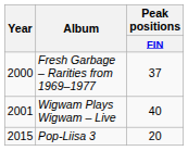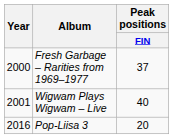Pop-Liisa 3 | Year: 2015 -> 2016
